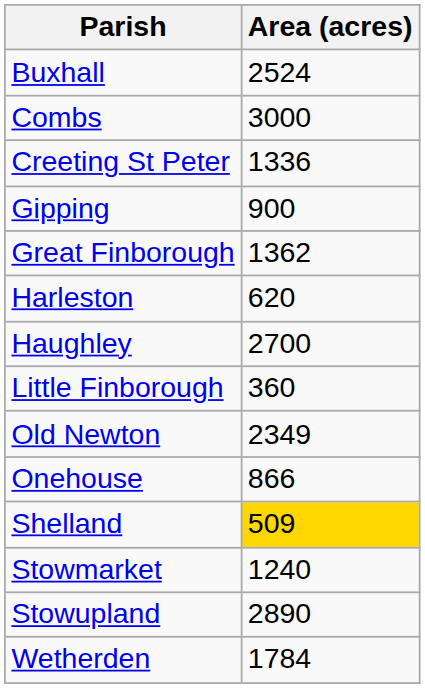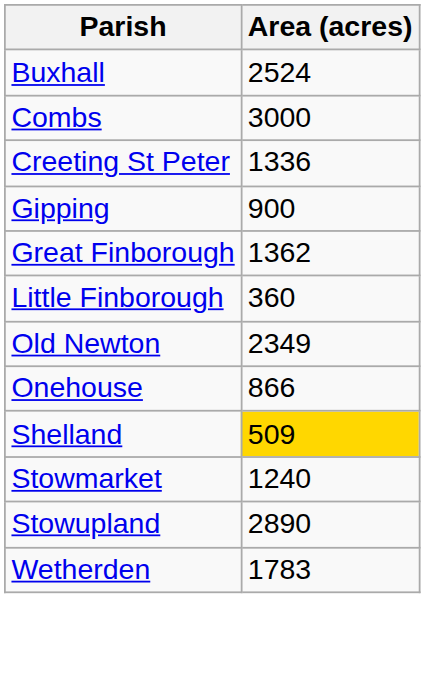- row: Harleston | 620
- row: Haughley | 2700
Wetherden | Area (acres): 1784 -> 1783
